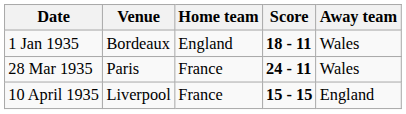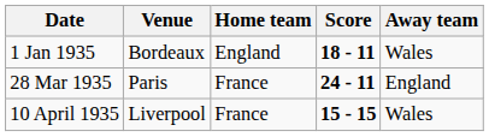28 Mar 1935 | Away team: Wales -> England
10 April 1935 | Away team: England -> Wales
